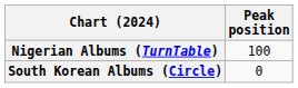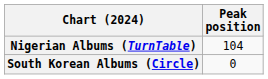Nigerian Albums (TurnTable) | Peak position: 100 -> 104
